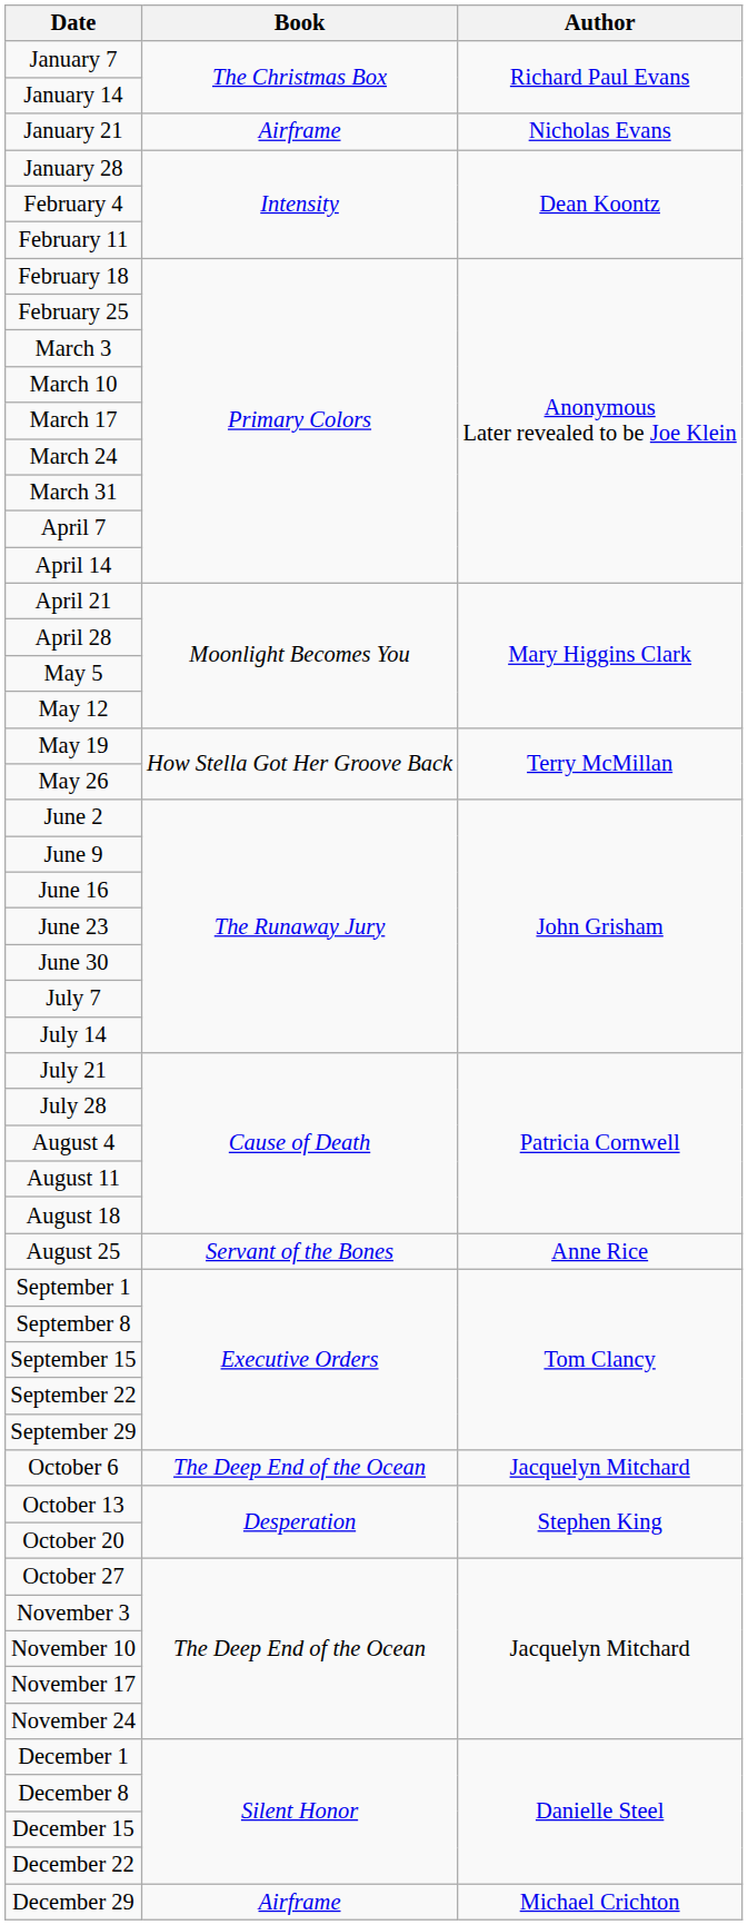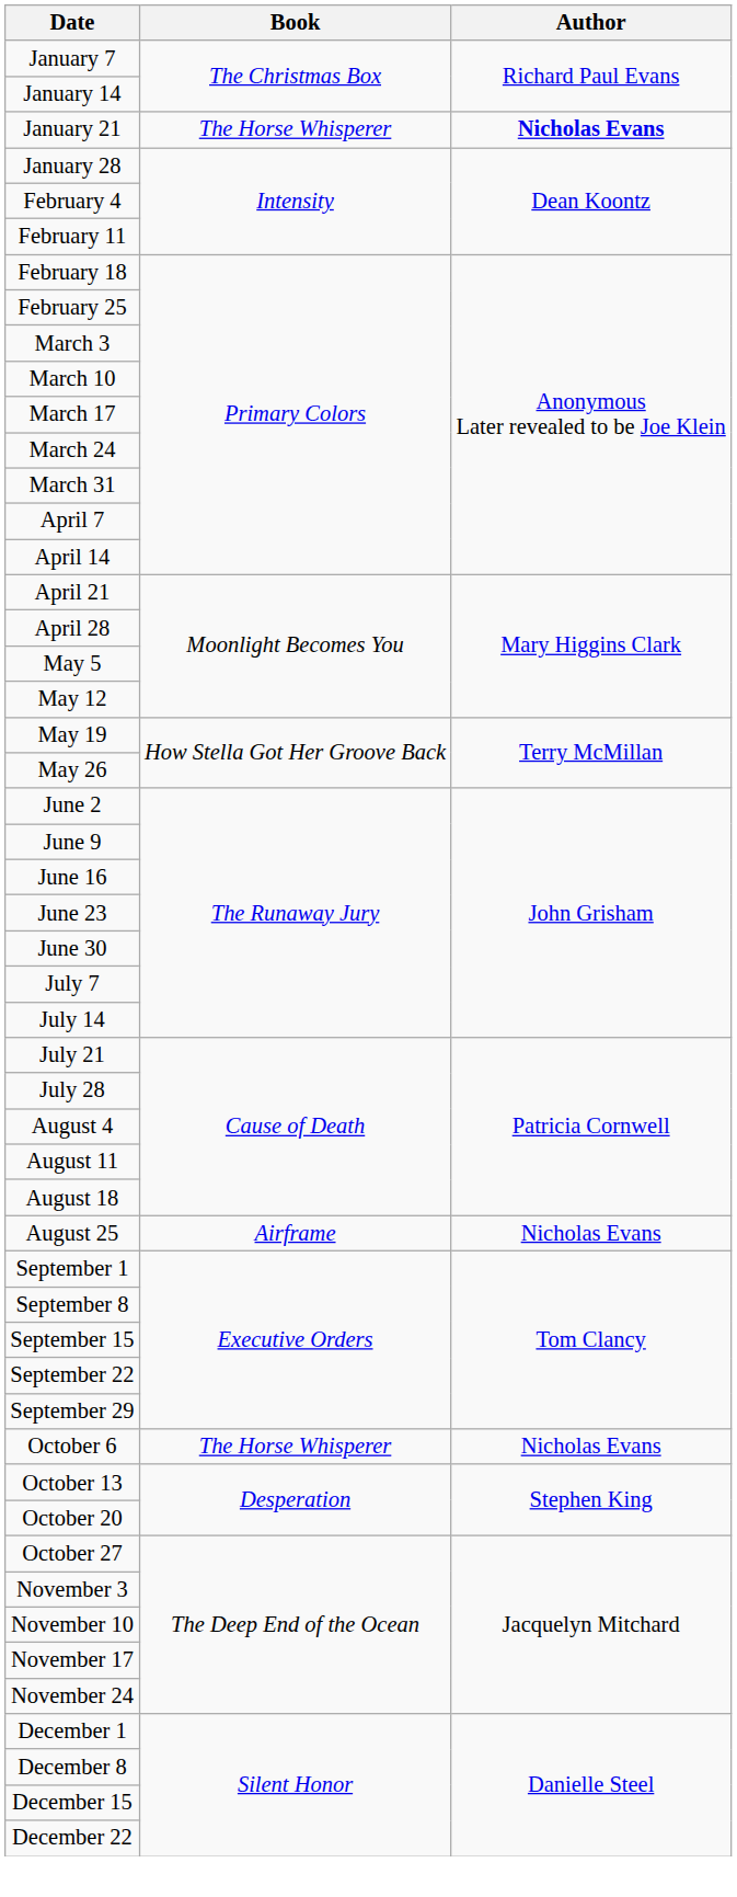January 21 | Book: Airframe -> The Horse Whisperer
January 21 | Author: normal -> bold
August 25 | Book: Servant of the Bones -> Airframe
August 25 | Author: Anne Rice -> Nicholas Evans
October 6 | Book: The Deep End of the Ocean -> The Horse Whisperer
October 6 | Author: Jacquelyn Mitchard -> Nicholas Evans
- row: December 29 | Airframe | Michael Crichton
